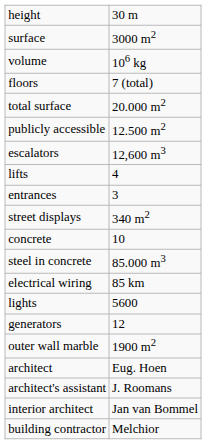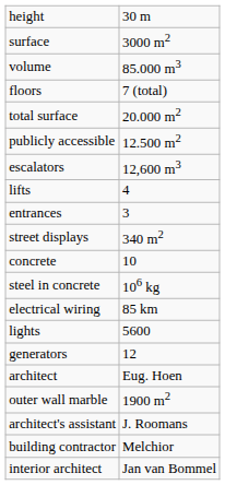volume | column 2: 106 kg -> 85.000 m3
steel in concrete | column 2: 85.000 m3 -> 106 kg
rows swapped: outer wall marble <-> architect
rows swapped: interior architect <-> building contractor
